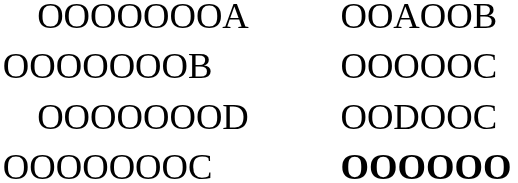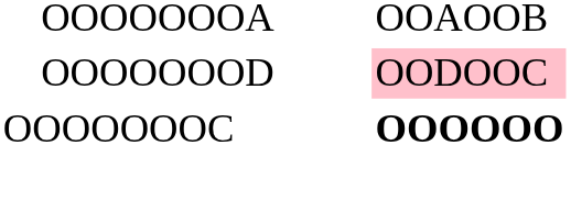- row: OOOOOOOB | OOOOOC
OOOOOOOD | column 3: no background -> pink background
